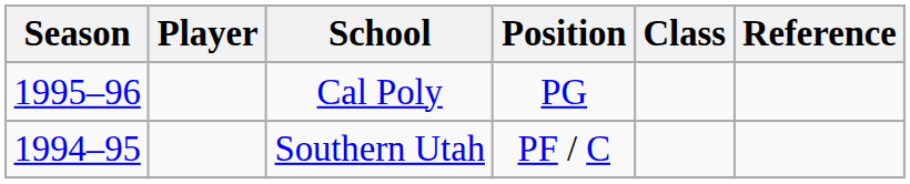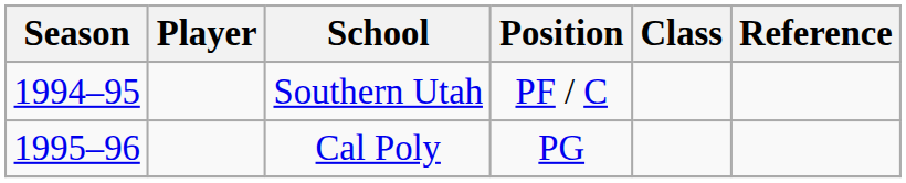rows swapped: Southern Utah <-> Cal Poly
